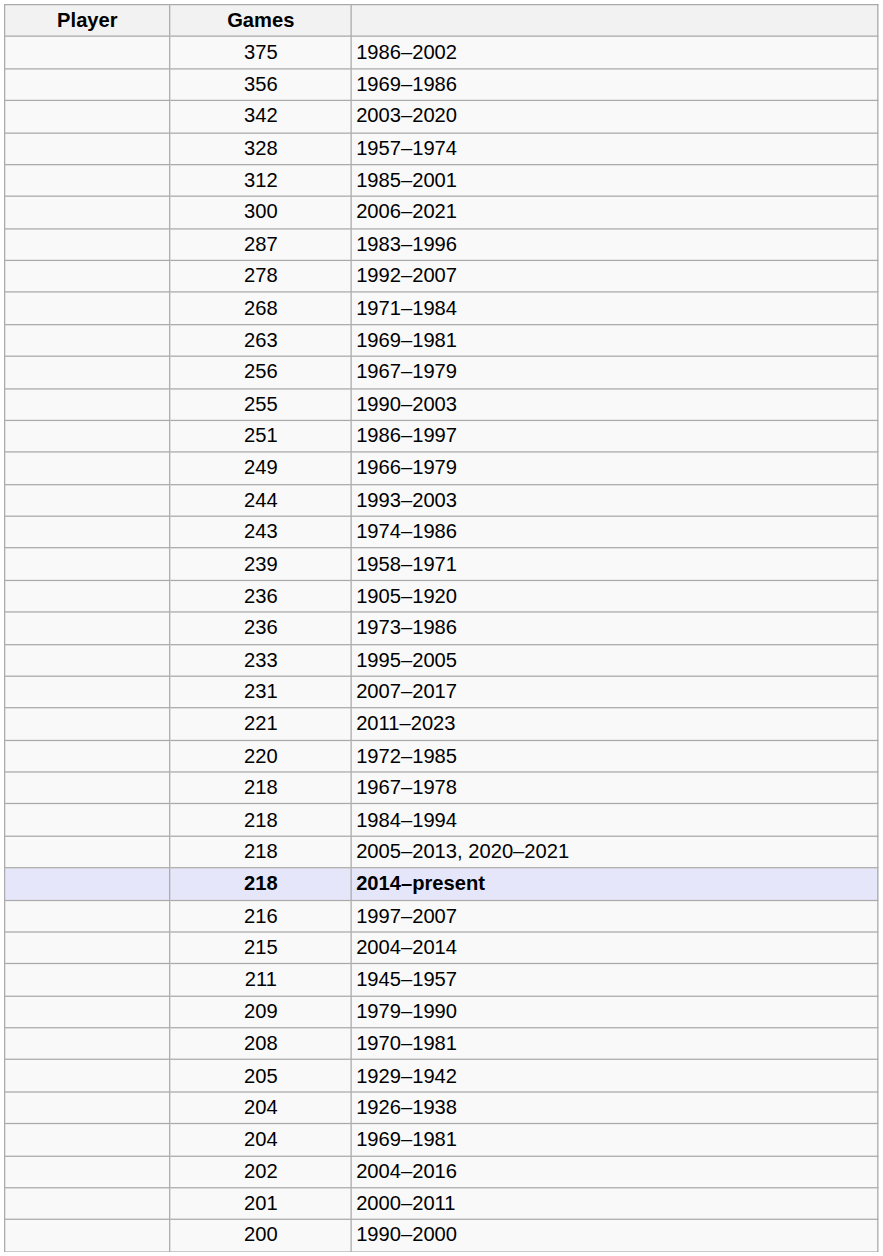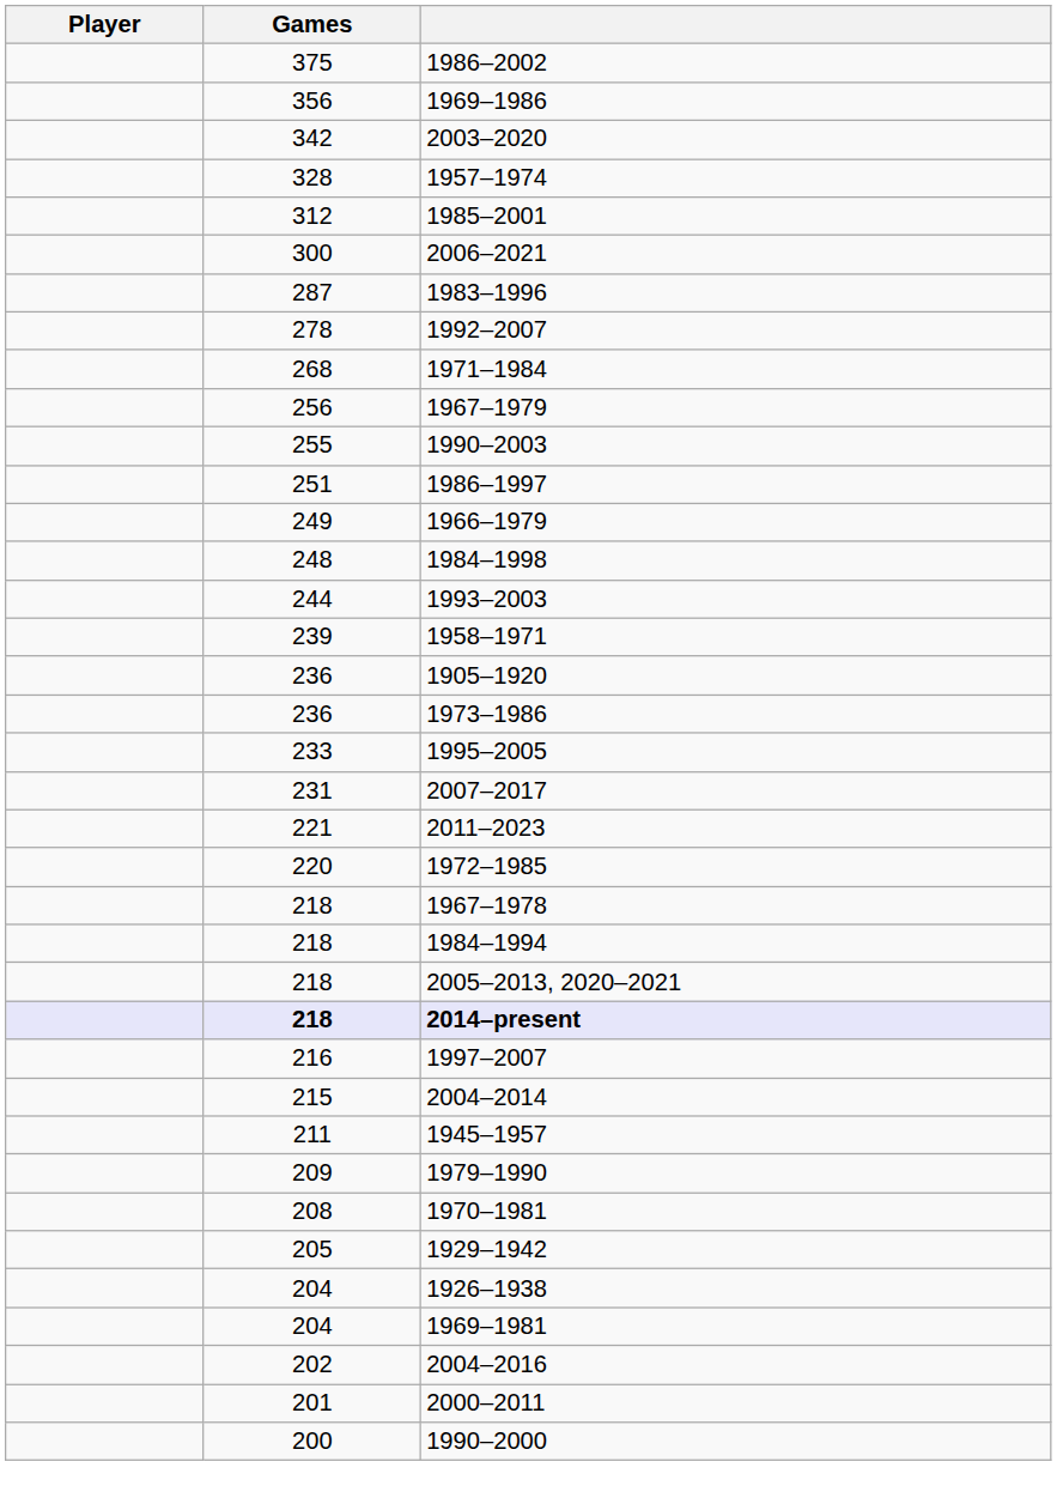- row: 263 | 1969–1981
+ row: 248 | 1984–1998
- row: 243 | 1974–1986
